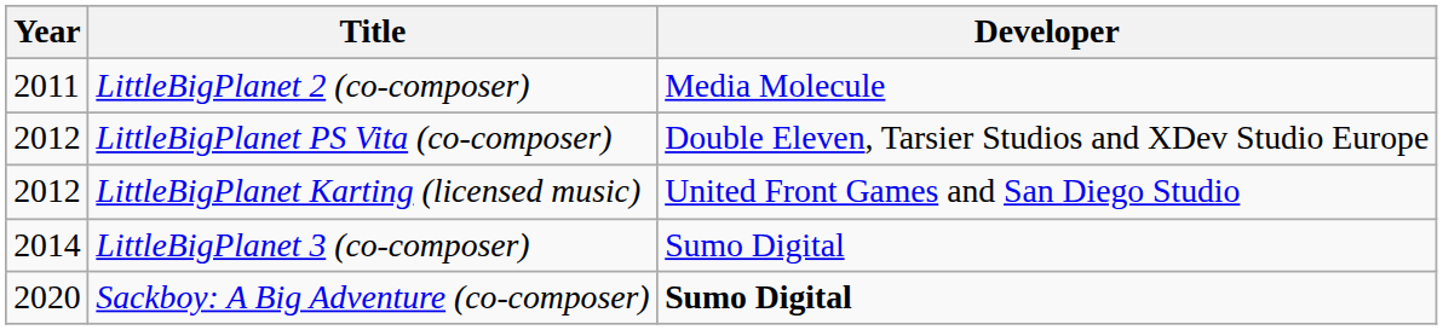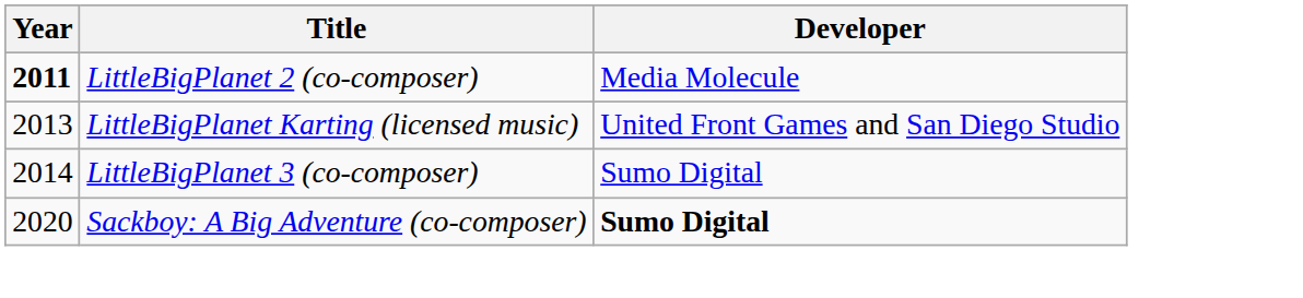LittleBigPlanet 2 (co-composer) | Year: normal -> bold
- row: 2012 | LittleBigPlanet PS Vita (co-composer) | Double Eleven, Tarsier Studios and XDev Studio Europe
LittleBigPlanet Karting (licensed music) | Year: 2012 -> 2013
